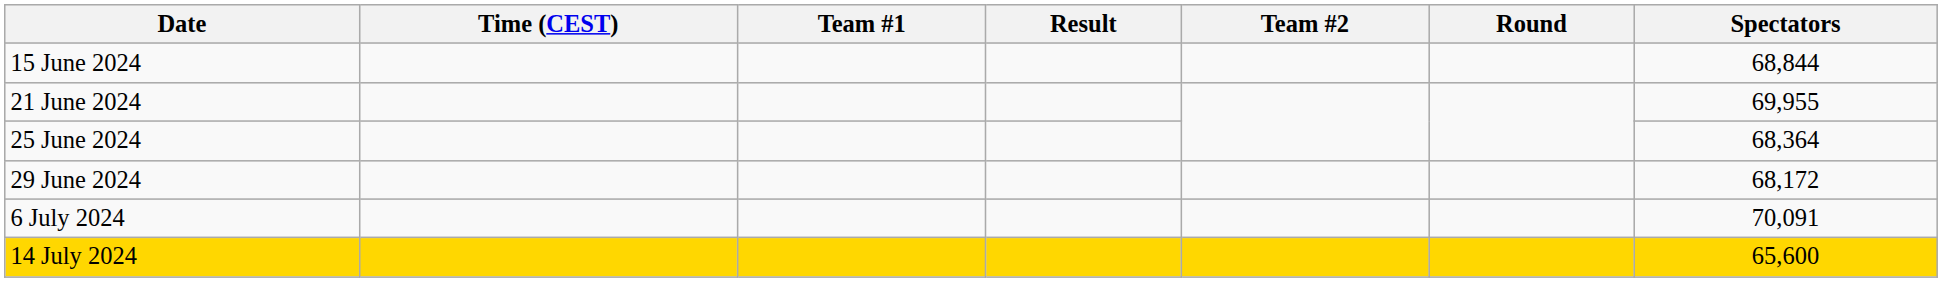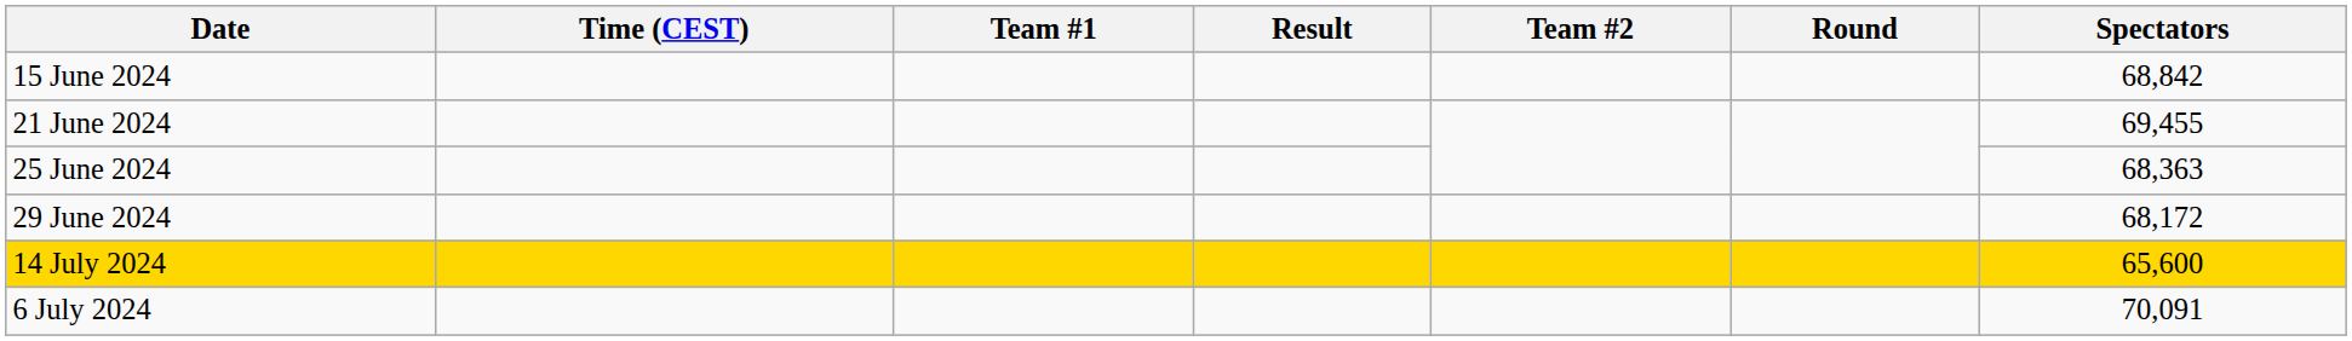15 June 2024 | Spectators: 68,844 -> 68,842
21 June 2024 | Spectators: 69,955 -> 69,455
25 June 2024 | Spectators: 68,364 -> 68,363
rows swapped: 6 July 2024 <-> 14 July 2024
